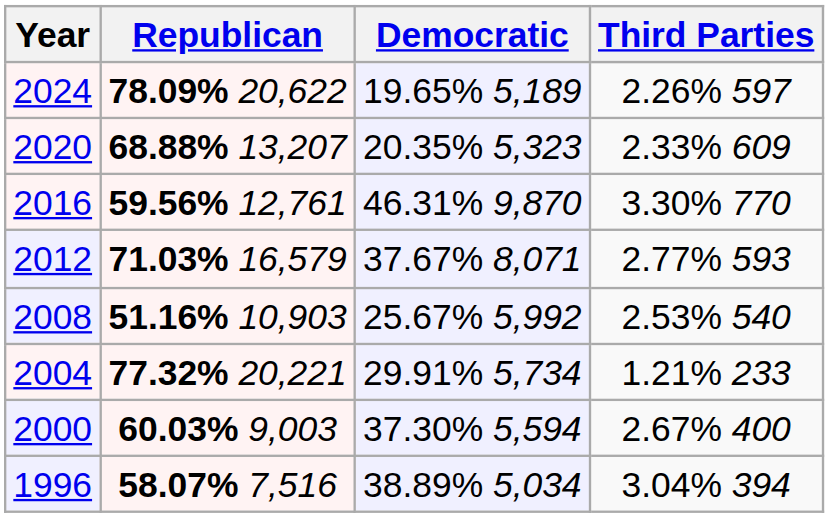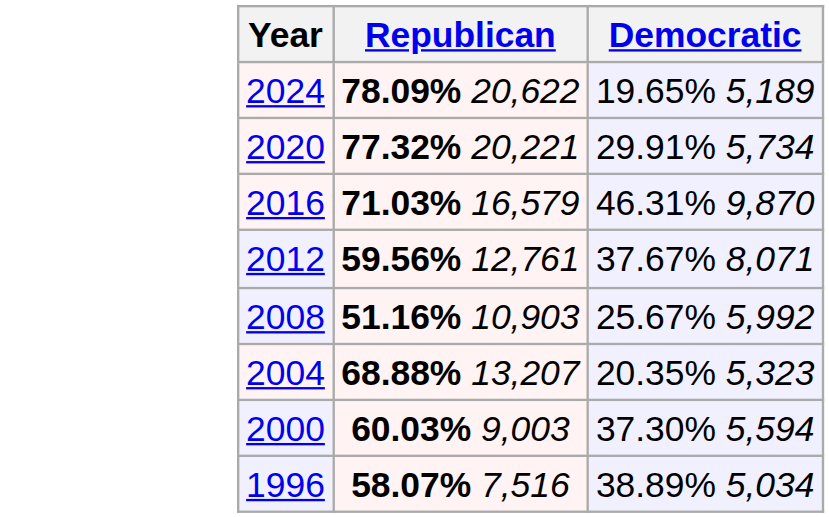- column: Third Parties | 2.26% 597 | 2.33% 609 | 3.30% 770 | 2.77% 593 | 2.53% 540 | 1.21% 233 | 2.67% 400 | 3.04% 394
2020 | Republican: 68.88% 13,207 -> 77.32% 20,221
2020 | Democratic: 20.35% 5,323 -> 29.91% 5,734
2016 | Republican: 59.56% 12,761 -> 71.03% 16,579
2012 | Republican: 71.03% 16,579 -> 59.56% 12,761
2004 | Republican: 77.32% 20,221 -> 68.88% 13,207
2004 | Democratic: 29.91% 5,734 -> 20.35% 5,323
